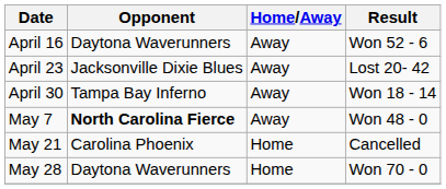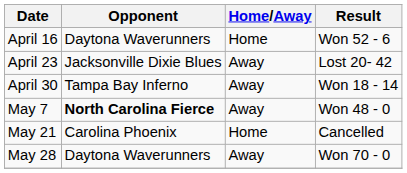April 16 | Home/Away: Away -> Home
May 28 | Home/Away: Home -> Away
